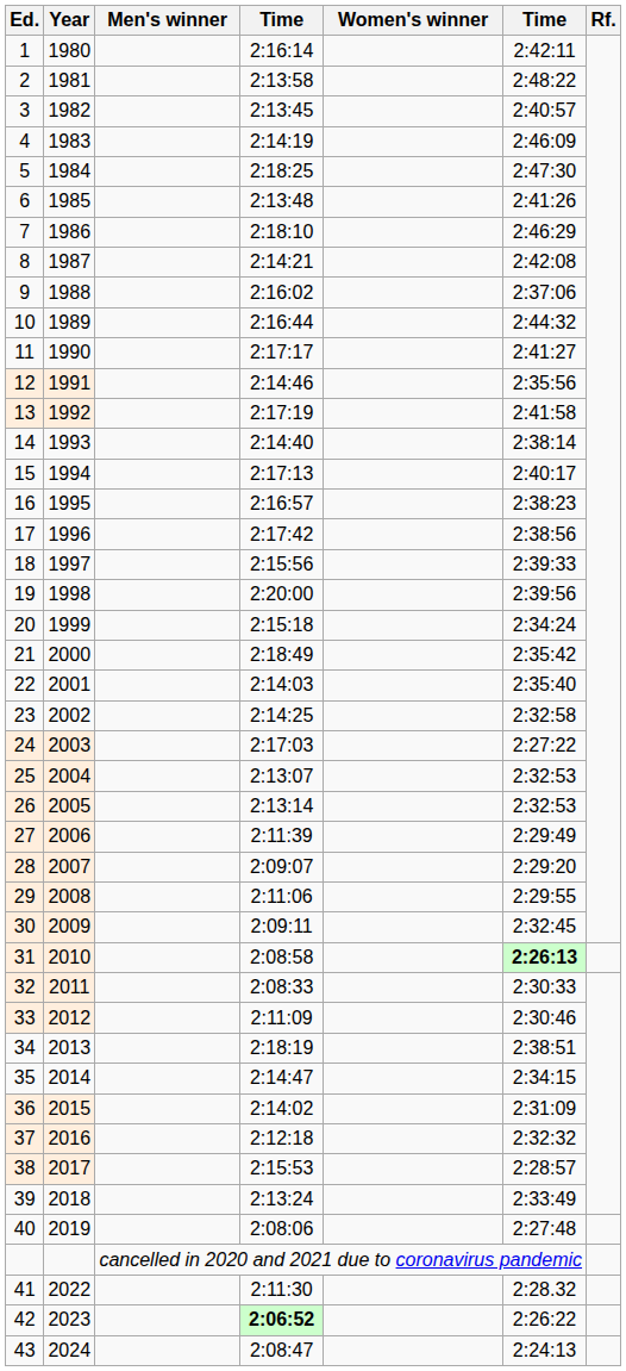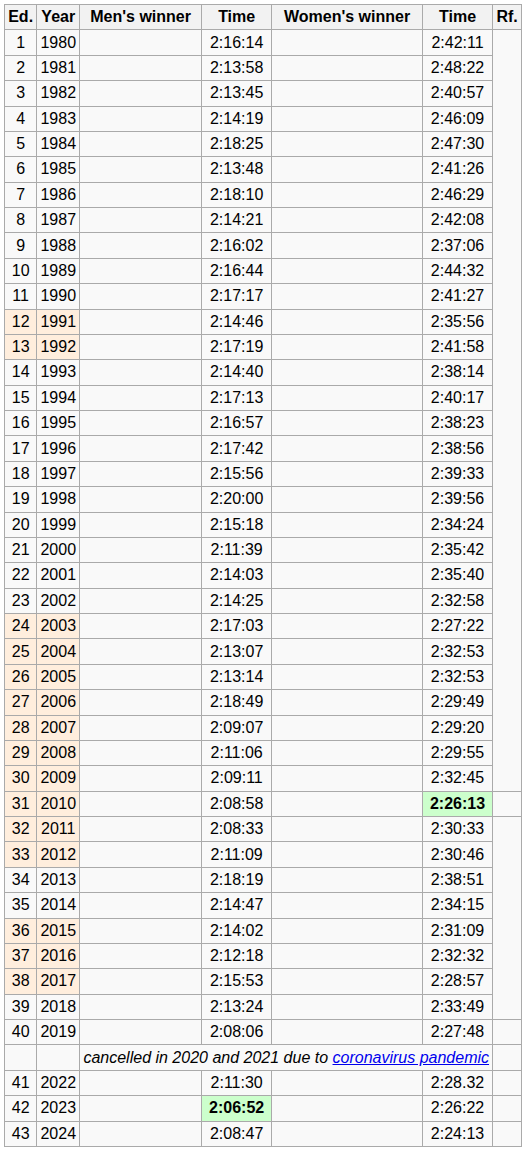21 | column 4: 2:18:49 -> 2:11:39
27 | column 4: 2:11:39 -> 2:18:49
